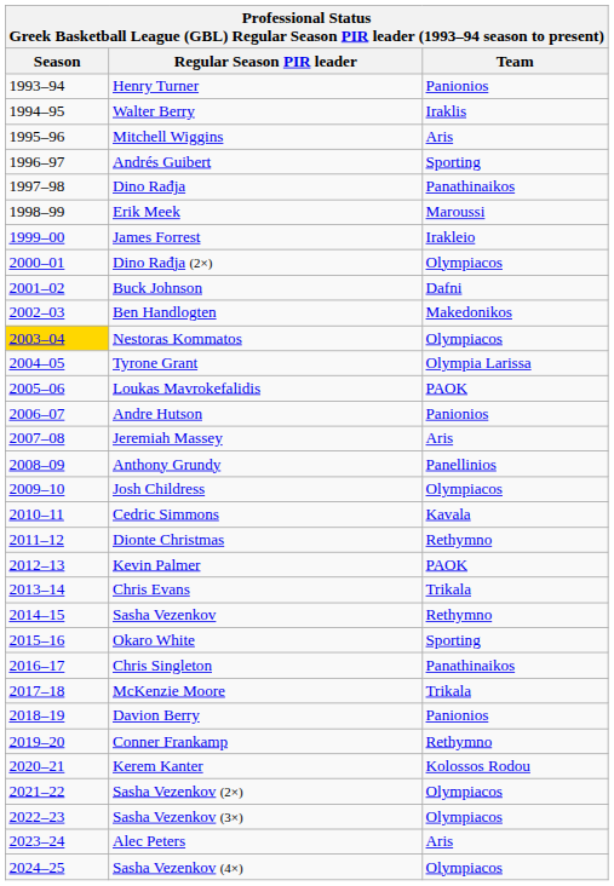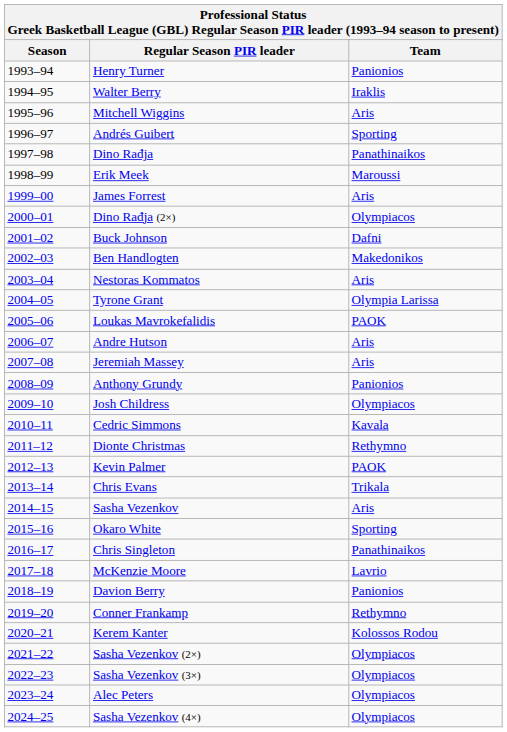James Forrest | Team: Irakleio -> Aris
Nestoras Kommatos | Season: gold background -> no background
Nestoras Kommatos | Team: Olympiacos -> Aris
Andre Hutson | Team: Panionios -> Aris
Anthony Grundy | Team: Panellinios -> Panionios
Sasha Vezenkov | Team: Rethymno -> Aris
McKenzie Moore | Team: Trikala -> Lavrio
Alec Peters | Team: Aris -> Olympiacos
